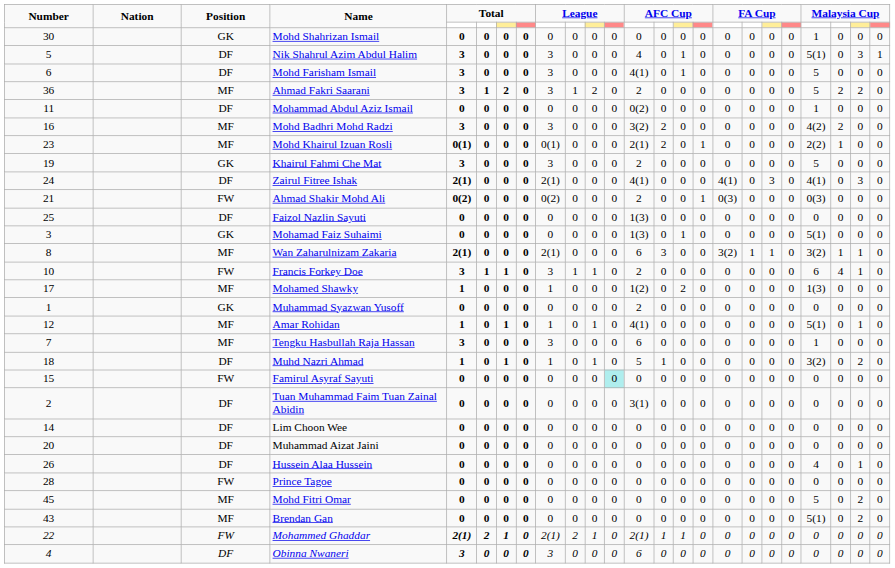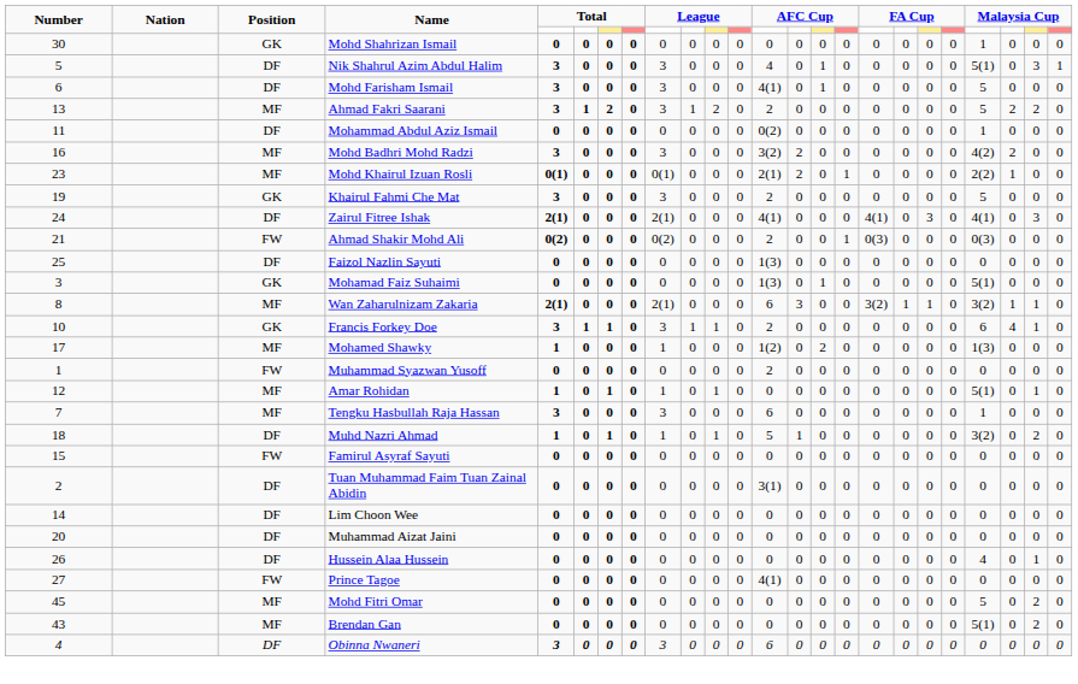Ahmad Fakri Saarani | Number: 36 -> 13
Francis Forkey Doe | Position: FW -> GK
Muhammad Syazwan Yusoff | Position: GK -> FW
Amar Rohidan | column 13: 4(1) -> 0
Famirul Asyraf Sayuti | column 12: paleturquoise background -> no background
Prince Tagoe | Number: 28 -> 27
Prince Tagoe | column 13: 0 -> 4(1)
- row: 22 | FW | Mohammed Ghaddar | 2(1) | 2 | 1 | 0 | 2(1) | 2 | 1 | 0 | 2(1) | 1 | 1 | 0 | 0 | 0 | 0 | 0 | 0 | 0 | 0 | 0
